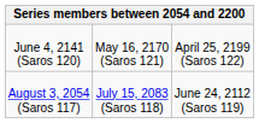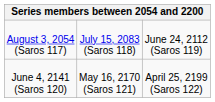rows swapped: August 3, 2054 (Saros 117) <-> June 4, 2141 (Saros 120)
